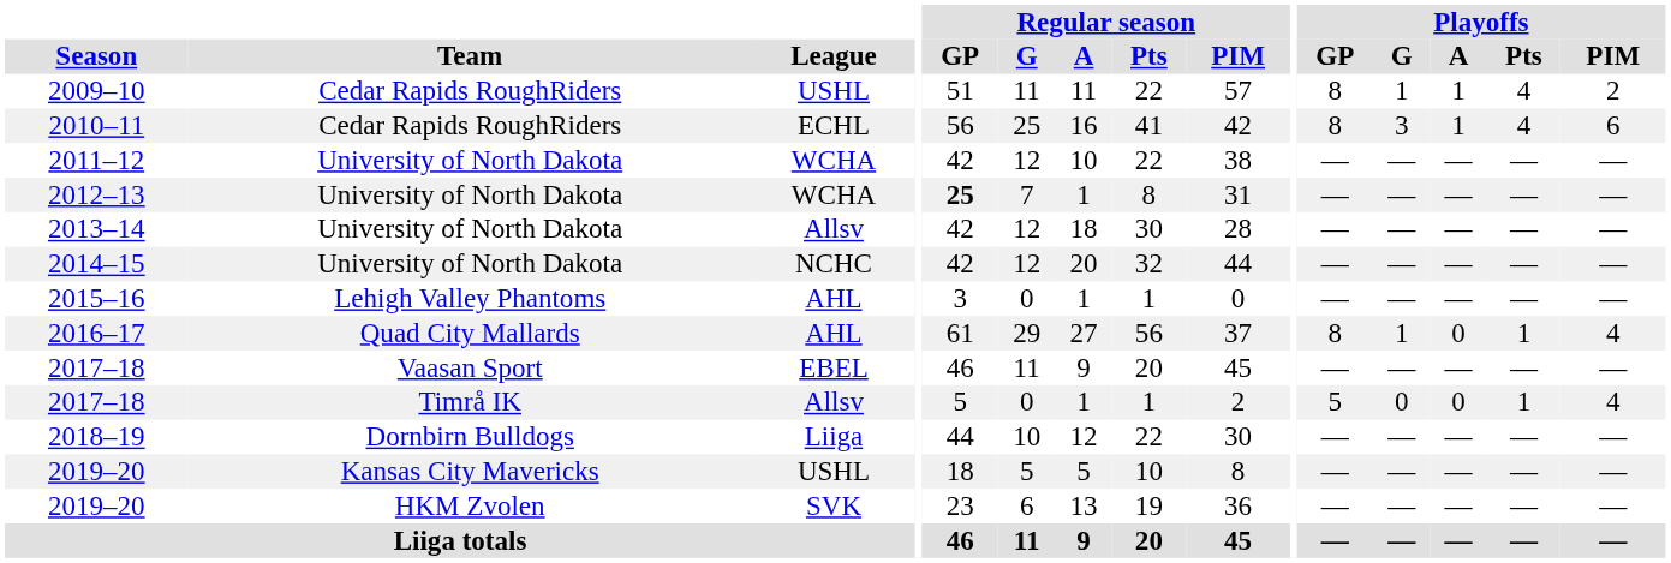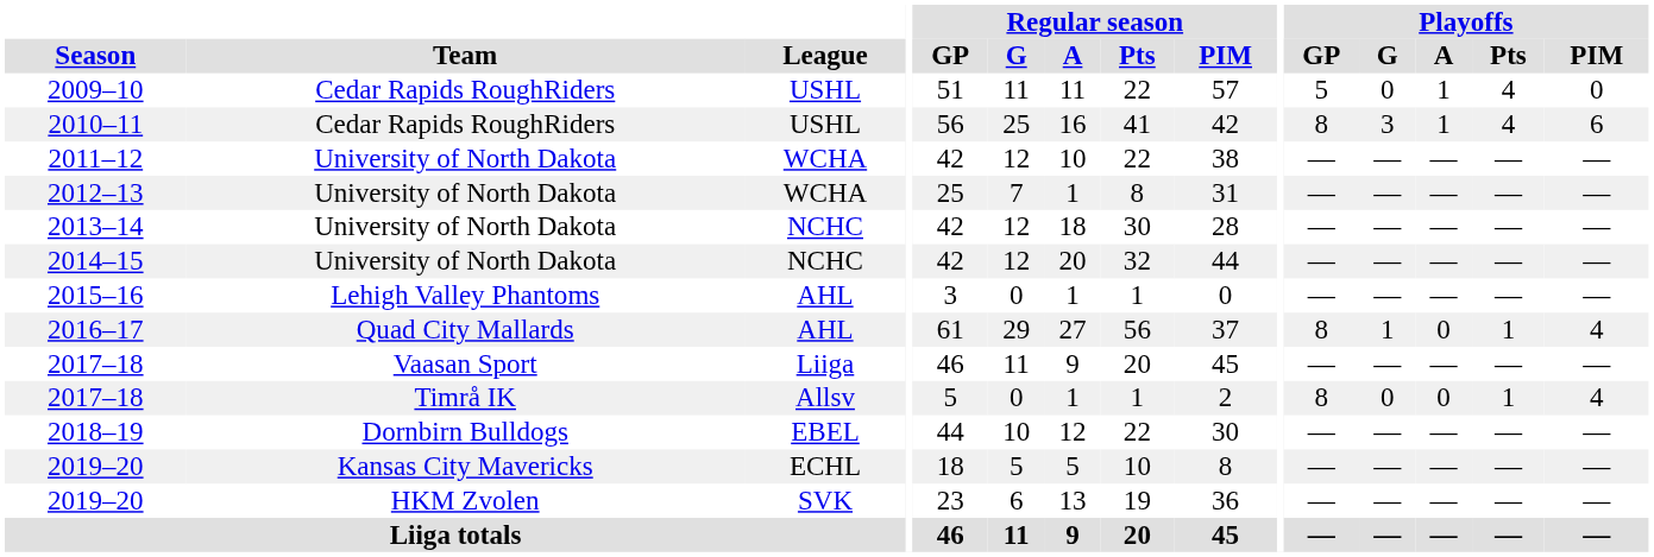2009–10 | Playoffs / GP: 8 -> 5
2009–10 | Playoffs / G: 1 -> 0
2009–10 | Playoffs / PIM: 2 -> 0
2010–11 | League: ECHL -> USHL
2012–13 | Regular season / GP: bold -> normal
2013–14 | League: Allsv -> NCHC
2017–18 / Vaasan Sport | League: EBEL -> Liiga
2017–18 / Timrå IK | Playoffs / GP: 5 -> 8
2018–19 | League: Liiga -> EBEL
2019–20 / Kansas City Mavericks | League: USHL -> ECHL
